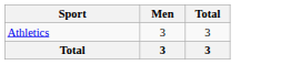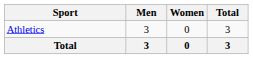+ column: Women | 0 | 0
